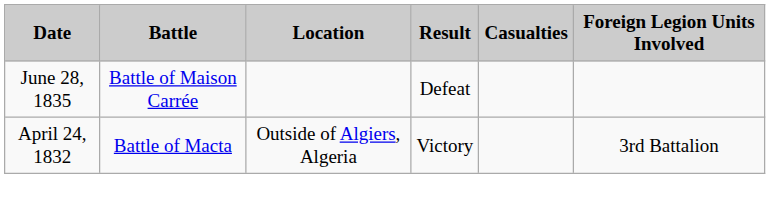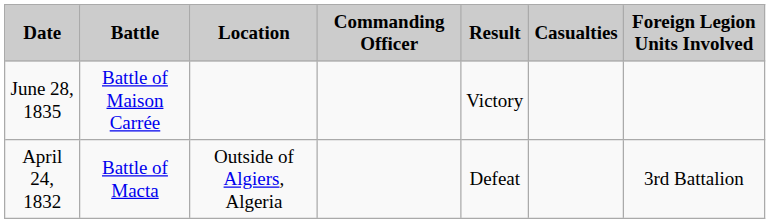+ column: Commanding Officer
June 28, 1835 | Result: Defeat -> Victory
April 24, 1832 | Result: Victory -> Defeat
